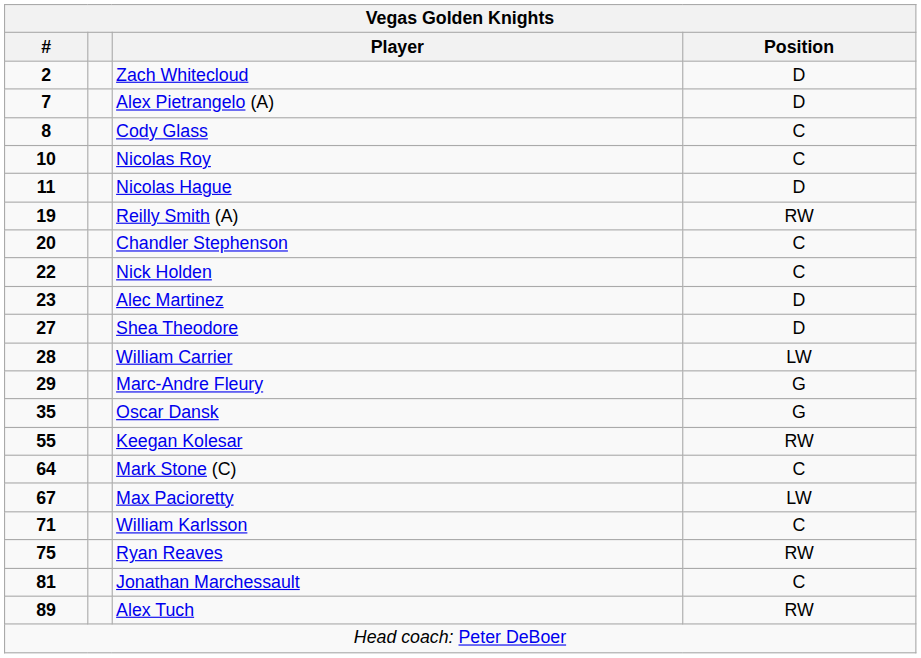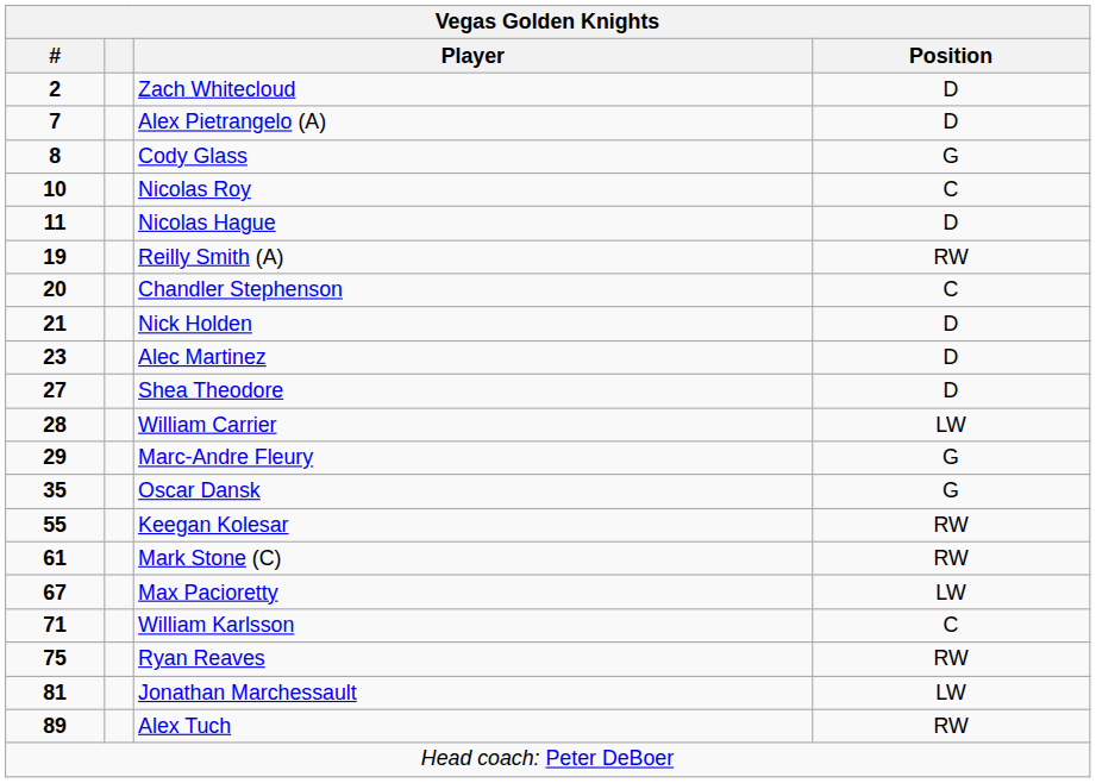Cody Glass | Position: C -> G
Nick Holden | #: 22 -> 21
Nick Holden | Position: C -> D
Mark Stone (C) | #: 64 -> 61
Mark Stone (C) | Position: C -> RW
Jonathan Marchessault | Position: C -> LW
